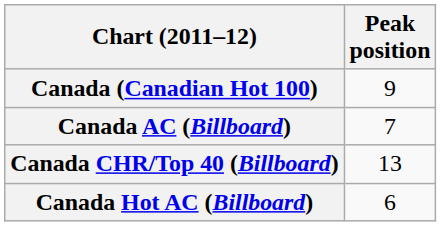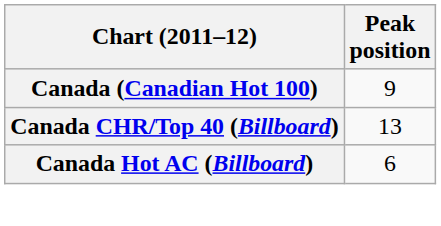- row: Canada AC (Billboard) | 7
